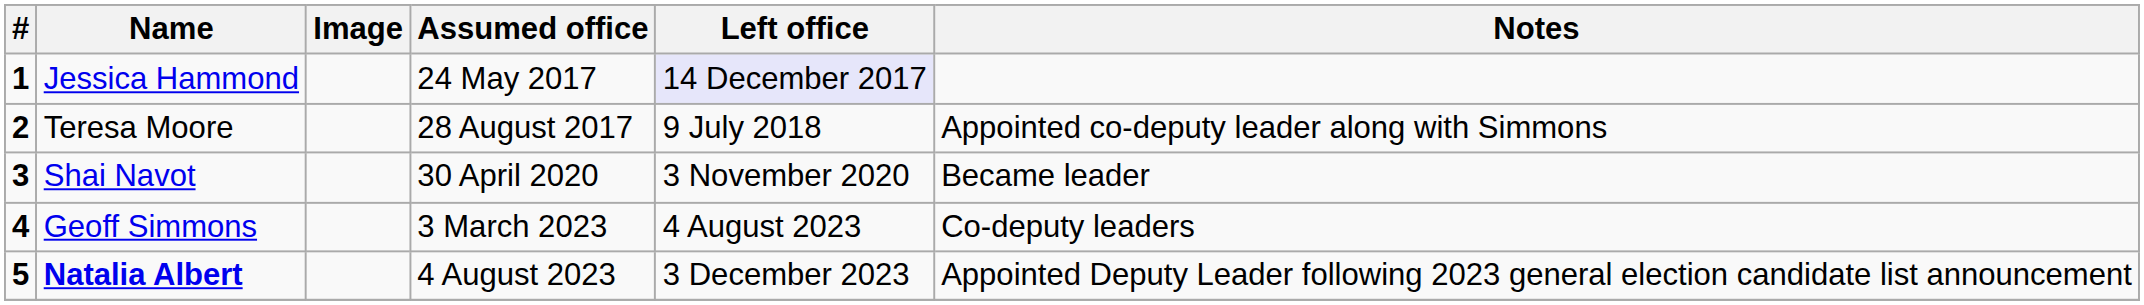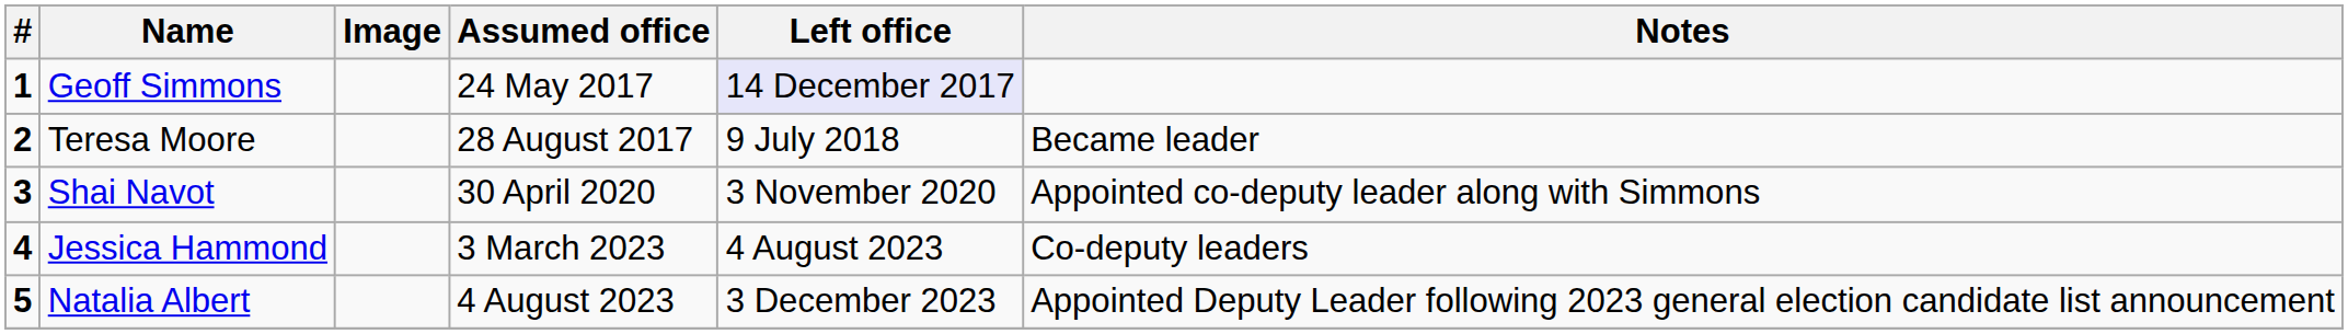1 | Name: Jessica Hammond -> Geoff Simmons
2 | Notes: Appointed co-deputy leader along with Simmons -> Became leader
3 / 30 April 2020 | Notes: Became leader -> Appointed co-deputy leader along with Simmons
4 | Name: Geoff Simmons -> Jessica Hammond
5 | Name: bold -> normal
